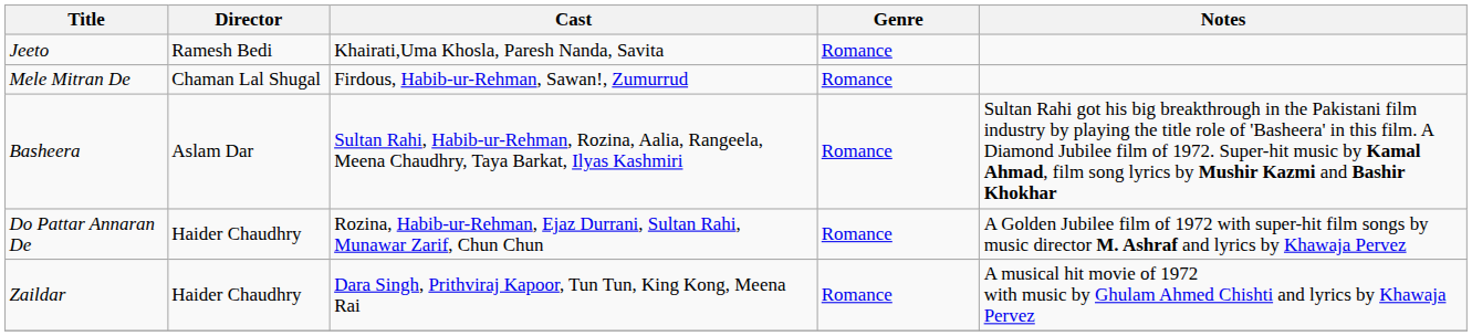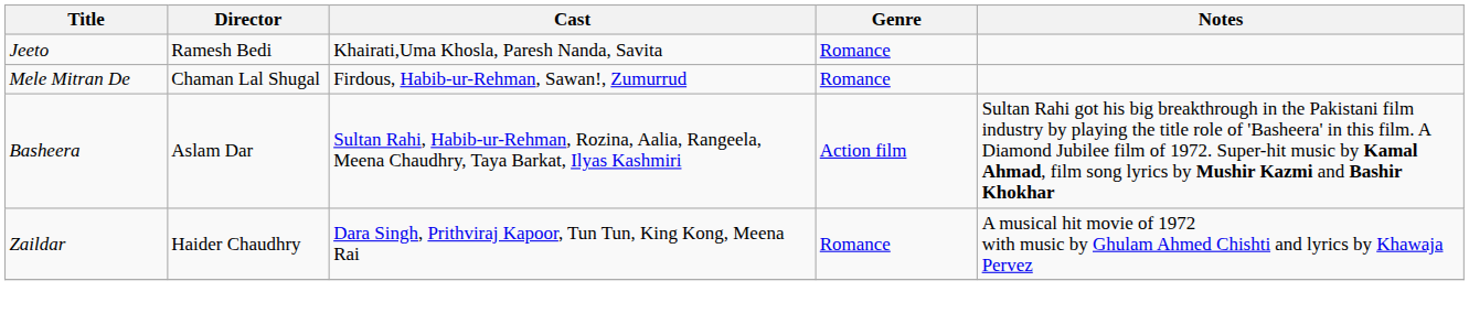Basheera | Genre: Romance -> Action film
- row: Do Pattar Annaran De | Haider Chaudhry | Rozina, Habib-ur-Rehman, Ejaz Durrani, Sultan Rahi, Munawar Zarif, Chun Chun | Romance | A Golden Jubilee film of 1972 with super-hit film songs by music director M. Ashraf and lyrics by Khawaja Pervez
